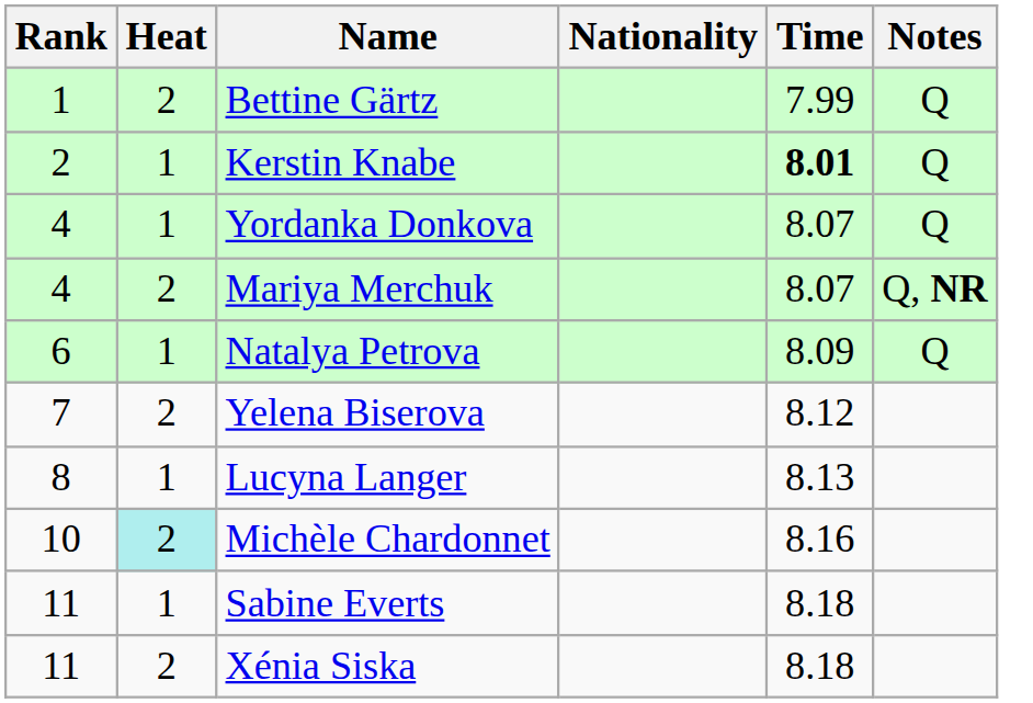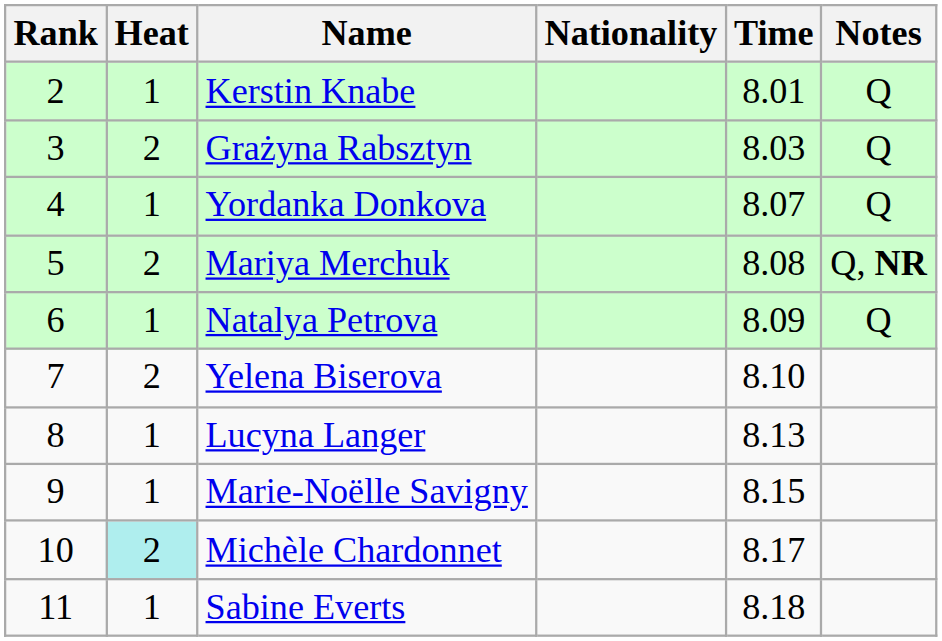- row: 1 | 2 | Bettine Gärtz | 7.99 | Q
Kerstin Knabe | Time: bold -> normal
+ row: 3 | 2 | Grażyna Rabsztyn | 8.03 | Q
Mariya Merchuk | Rank: 4 -> 5
Mariya Merchuk | Time: 8.07 -> 8.08
Yelena Biserova | Time: 8.12 -> 8.10
+ row: 9 | 1 | Marie-Noëlle Savigny | 8.15
Michèle Chardonnet | Time: 8.16 -> 8.17
- row: 11 | 2 | Xénia Siska | 8.18
